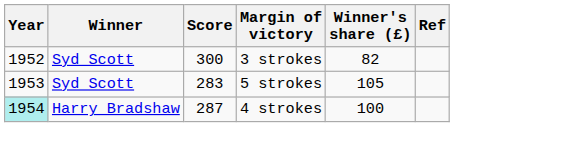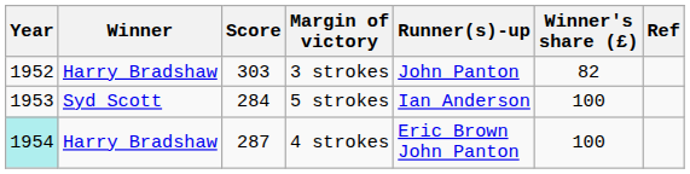+ column: Runner(s)-up | John Panton | Ian Anderson | Eric Brown John Panton
3 strokes | Winner: Syd Scott -> Harry Bradshaw
3 strokes | Score: 300 -> 303
5 strokes | Score: 283 -> 284
5 strokes | Winner's share (£): 105 -> 100
